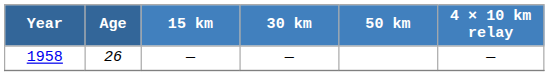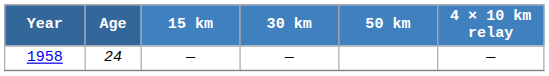1958 | Age: 26 -> 24
